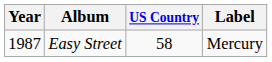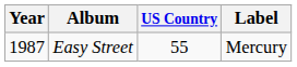Easy Street | US Country: 58 -> 55
